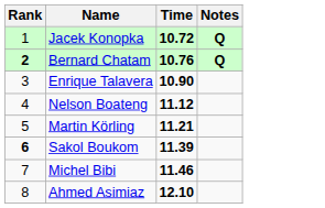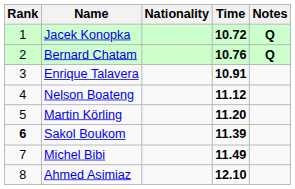+ column: Nationality
Bernard Chatam | Rank: bold -> normal
Enrique Talavera | Time: 10.90 -> 10.91
Martin Körling | Time: 11.21 -> 11.20
Michel Bibi | Time: 11.46 -> 11.49
